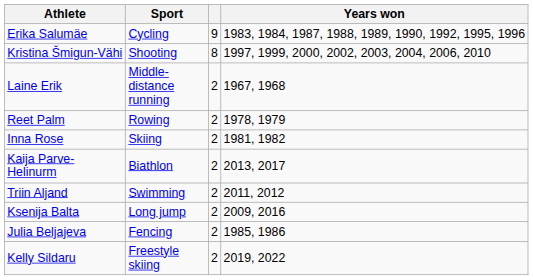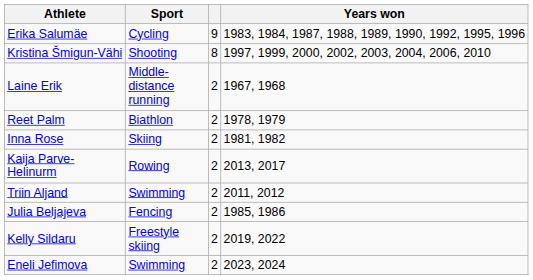Reet Palm | Sport: Rowing -> Biathlon
Kaija Parve-Helinurm | Sport: Biathlon -> Rowing
- row: Ksenija Balta | Long jump | 2 | 2009, 2016
+ row: Eneli Jefimova | Swimming | 2 | 2023, 2024
